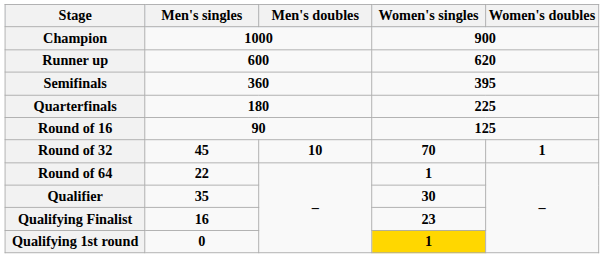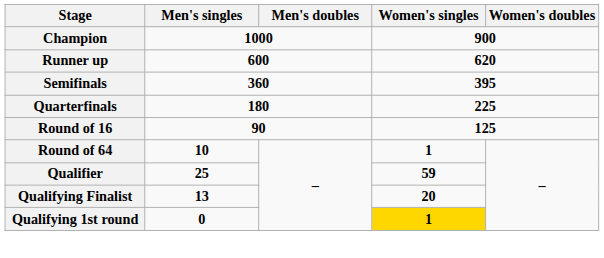- row: Round of 32 | 45 | 10 | 70 | 1
Round of 64 | Men's singles: 22 -> 10
Qualifier | Men's singles: 35 -> 25
Qualifier | Women's singles: 30 -> 59
Qualifying Finalist | Men's singles: 16 -> 13
Qualifying Finalist | Women's singles: 23 -> 20
